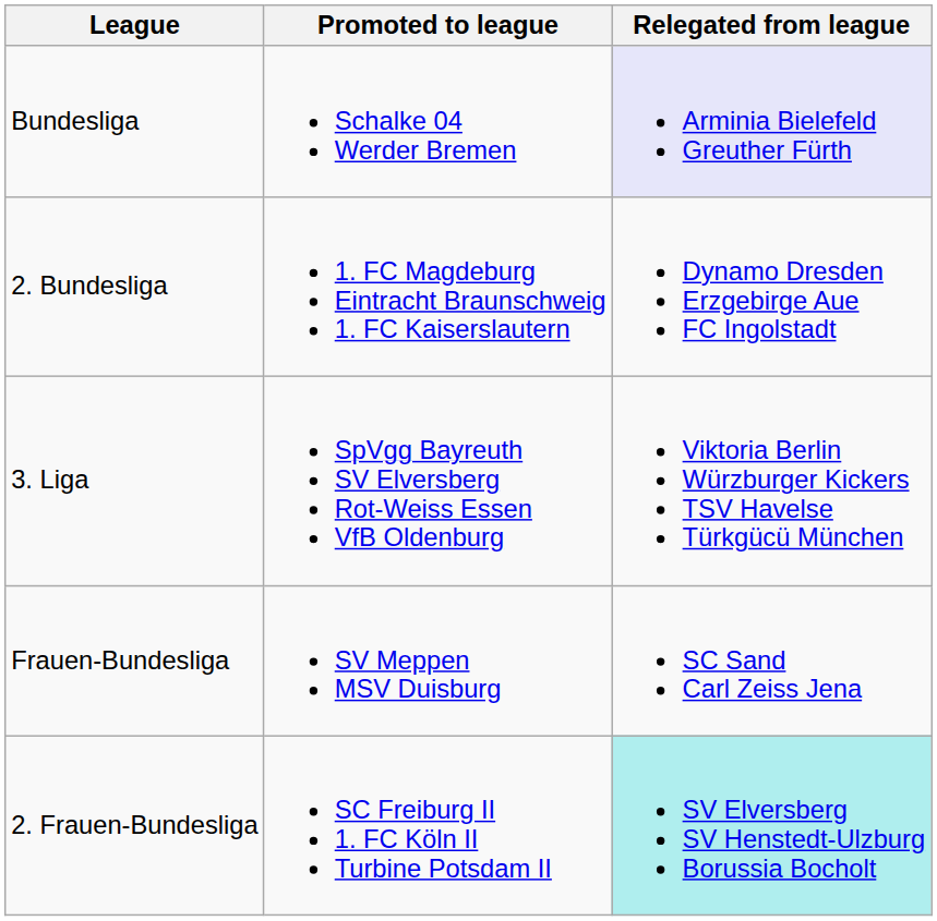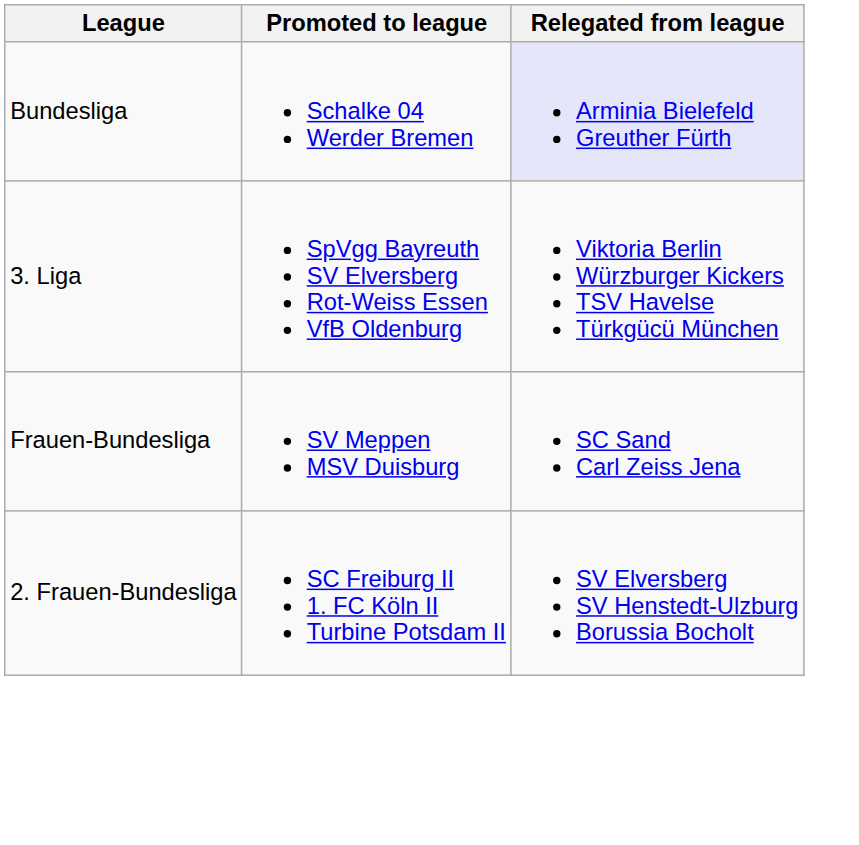- row: 2. Bundesliga | 1. FC Magdeburg Eintracht Braunschweig 1. FC Kaiserslautern | Dynamo Dresden Erzgebirge Aue FC Ingolstadt
2. Frauen-Bundesliga | Relegated from league: paleturquoise background -> no background
